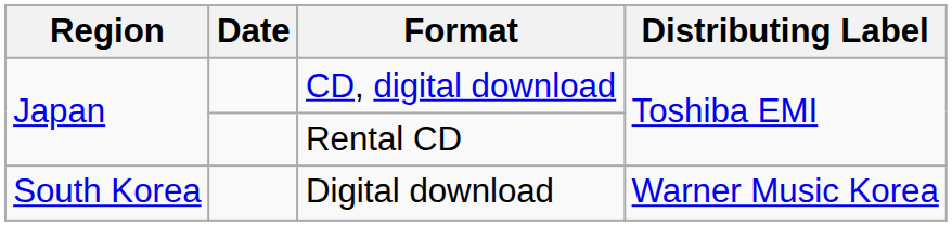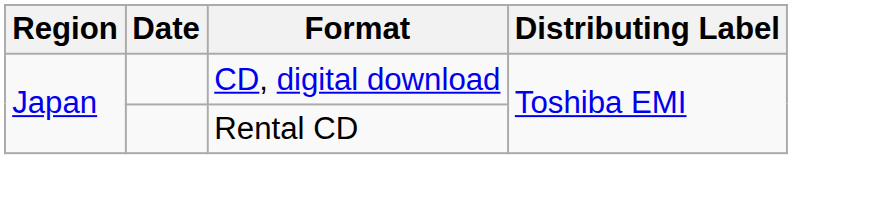- row: South Korea | Digital download | Warner Music Korea
